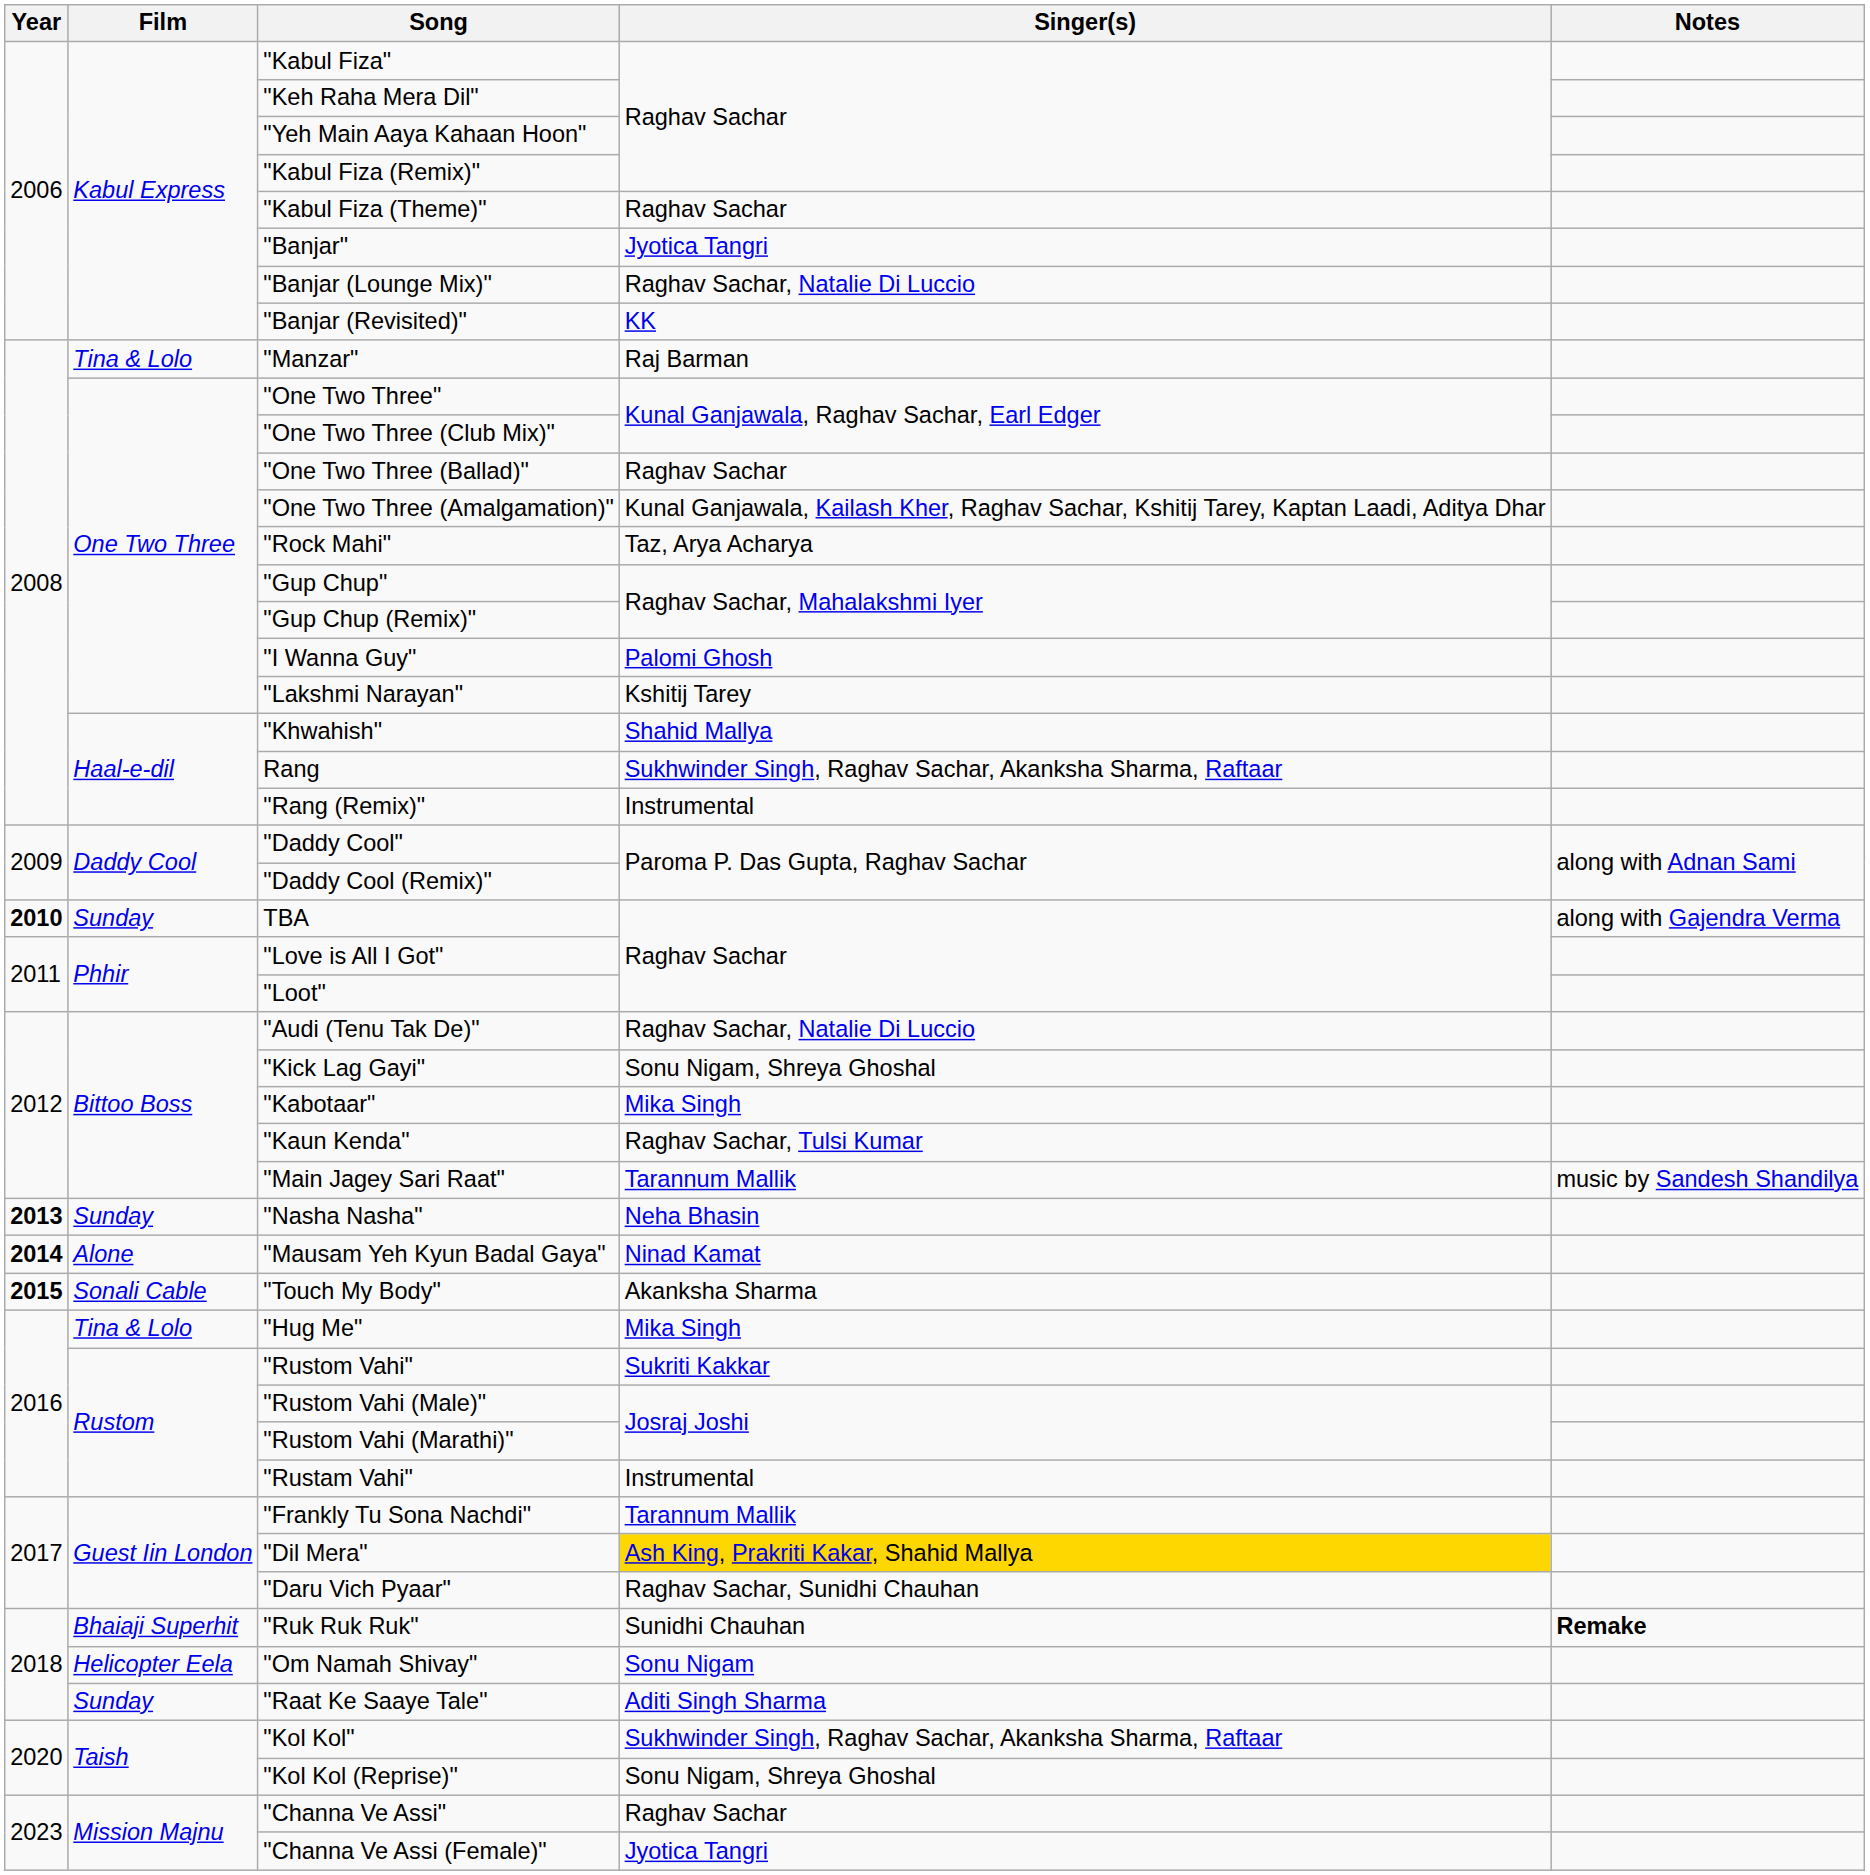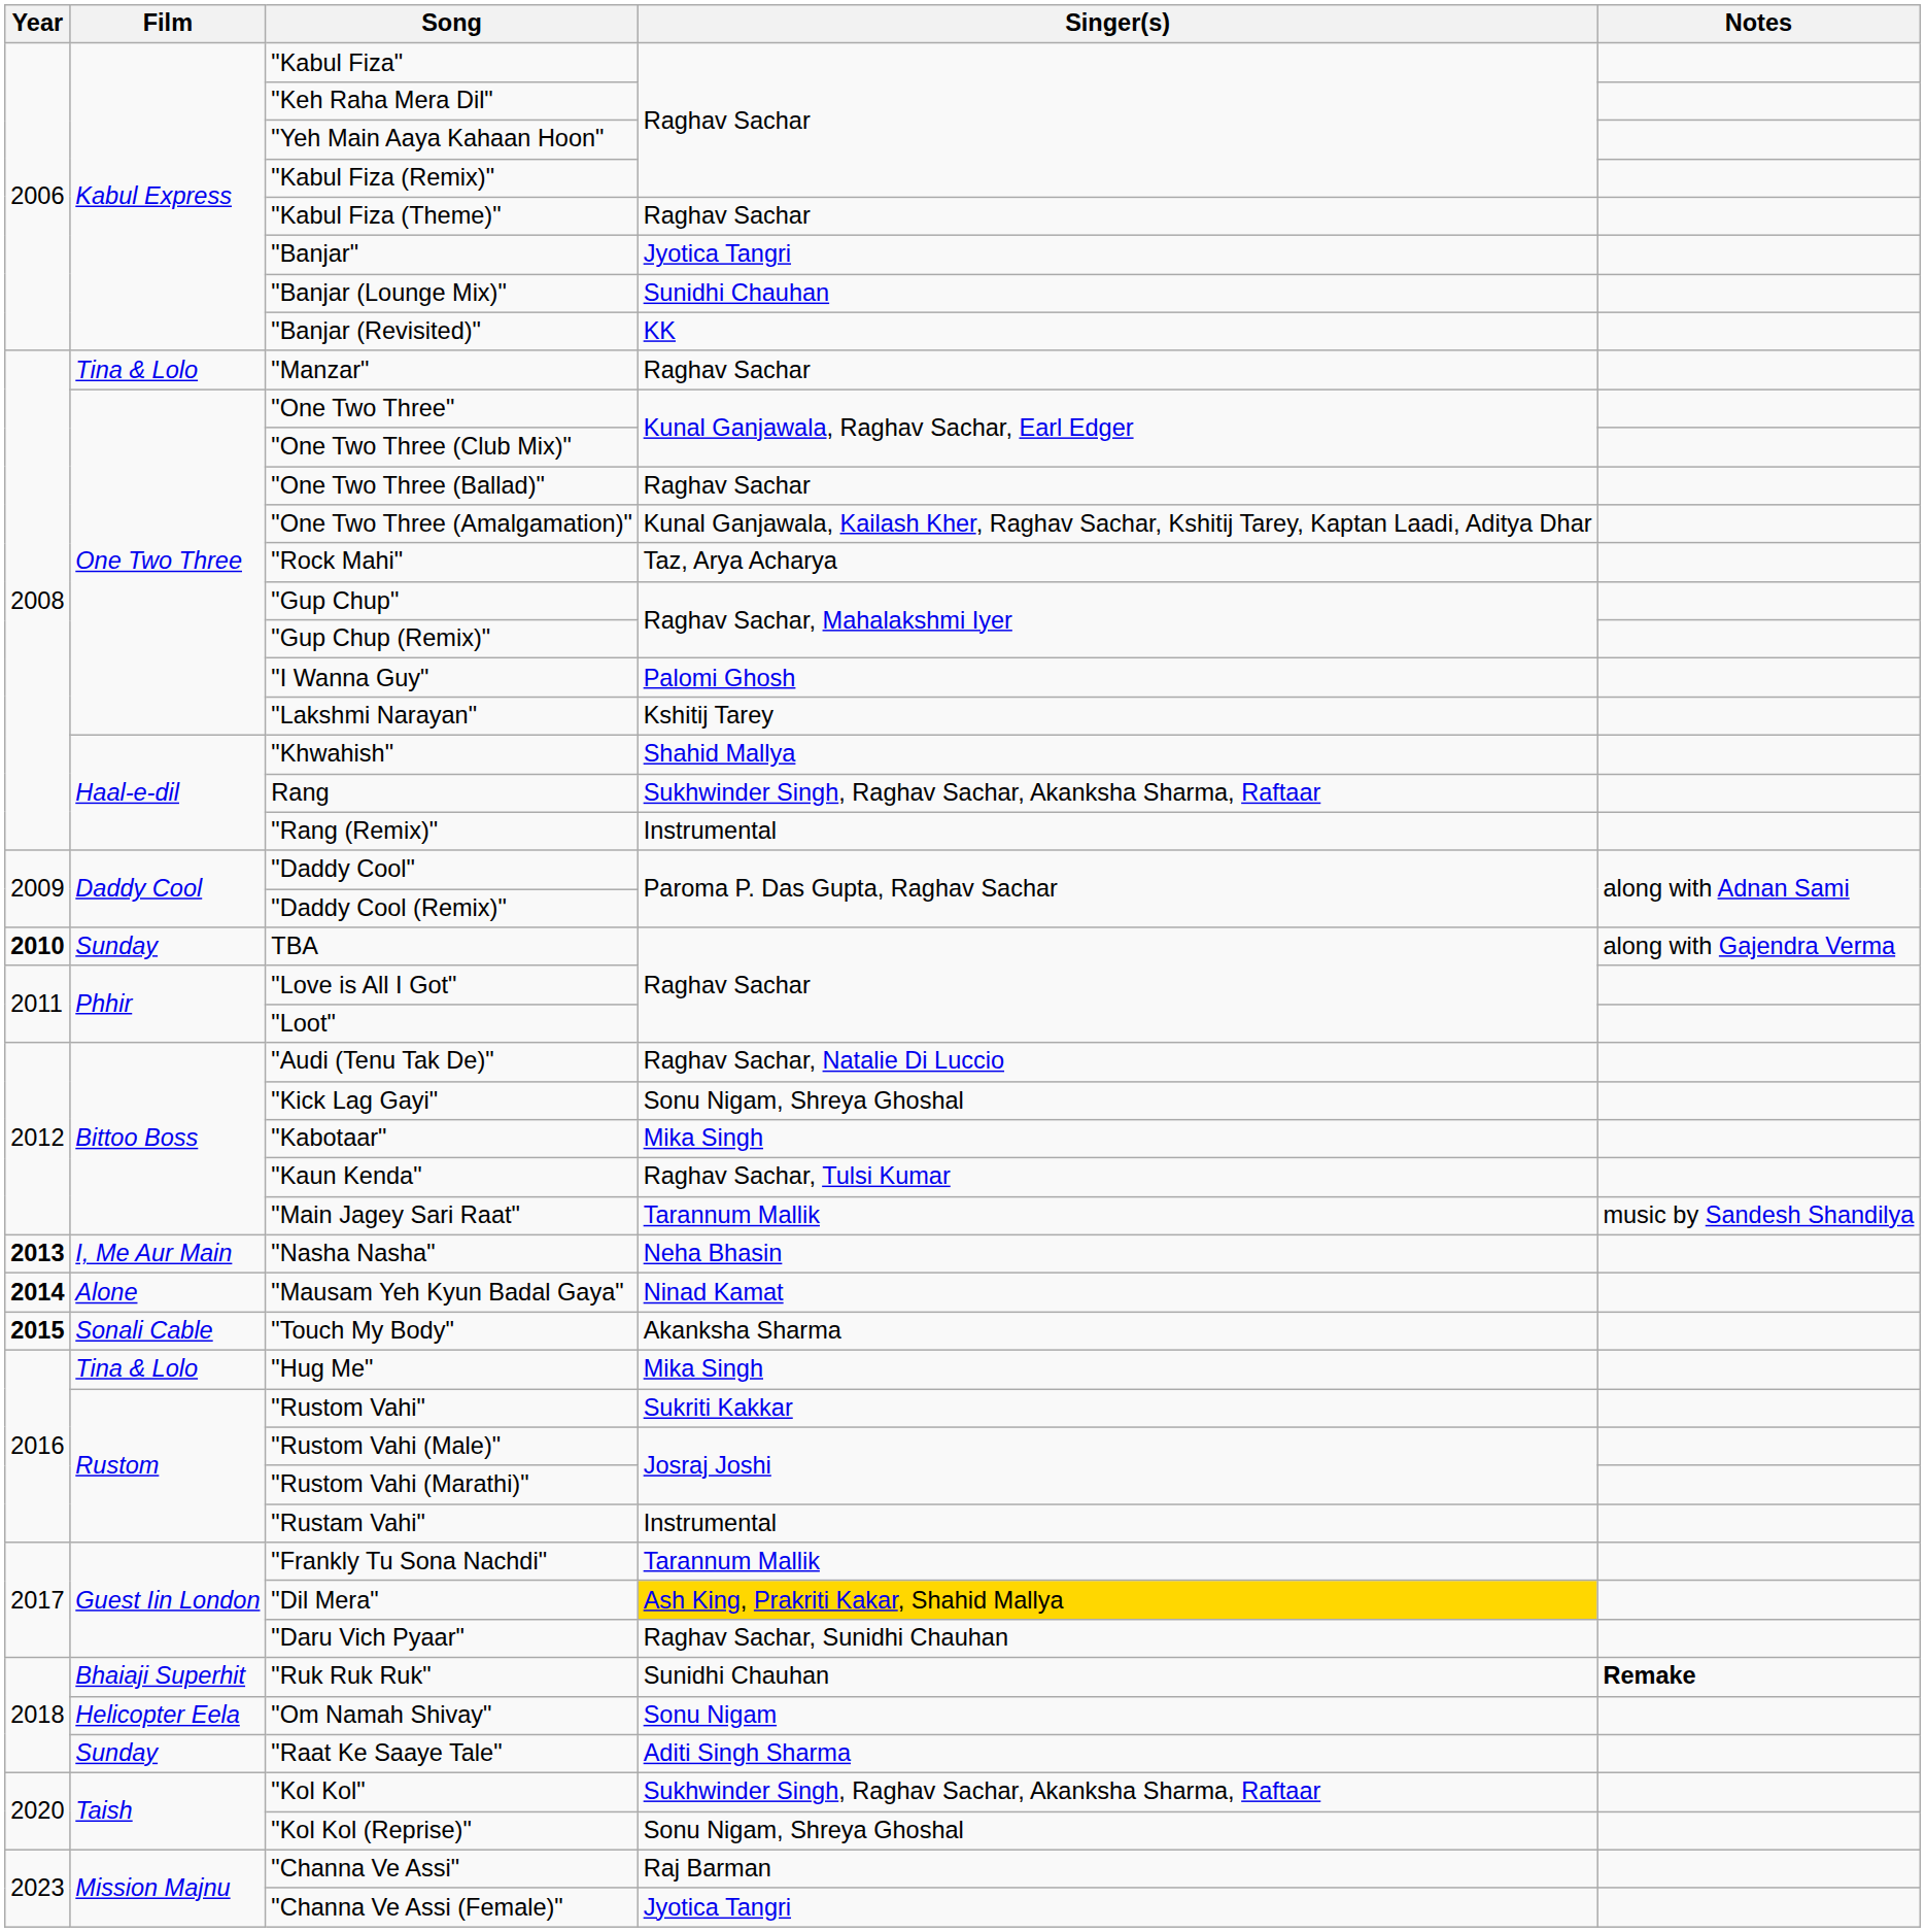"Banjar (Lounge Mix)" | Singer(s): Raghav Sachar, Natalie Di Luccio -> Sunidhi Chauhan
"Manzar" | Singer(s): Raj Barman -> Raghav Sachar
"Nasha Nasha" | Film: Sunday -> I, Me Aur Main
"Channa Ve Assi" | Singer(s): Raghav Sachar -> Raj Barman
